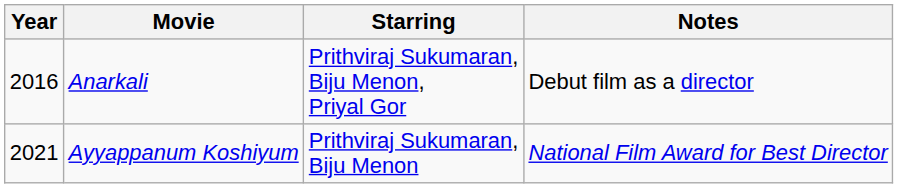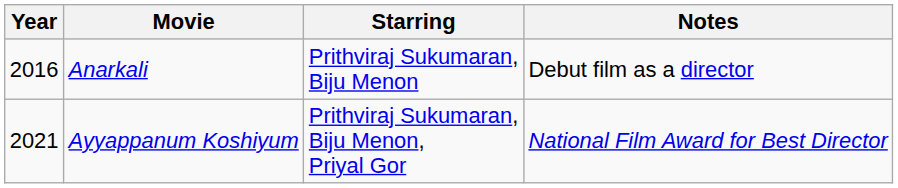Anarkali | Starring: Prithviraj Sukumaran, Biju Menon, Priyal Gor -> Prithviraj Sukumaran, Biju Menon
Ayyappanum Koshiyum | Starring: Prithviraj Sukumaran, Biju Menon -> Prithviraj Sukumaran, Biju Menon, Priyal Gor
